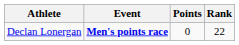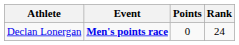Declan Lonergan | Rank: 22 -> 24
